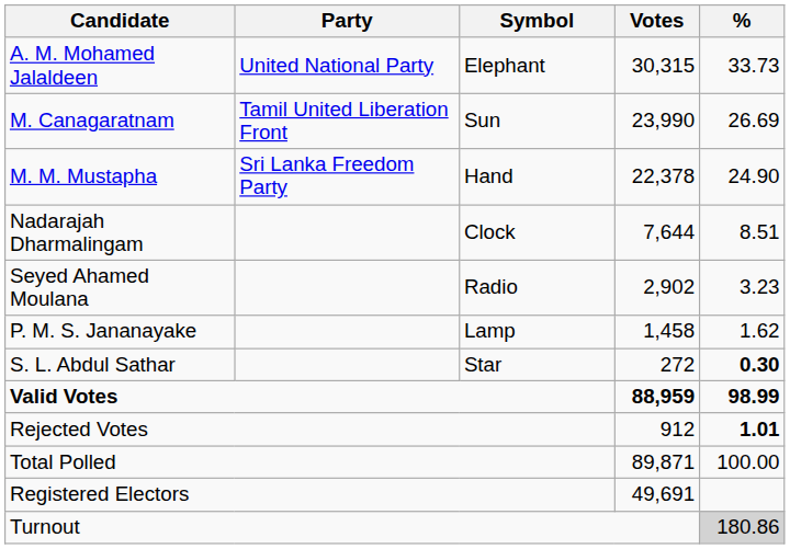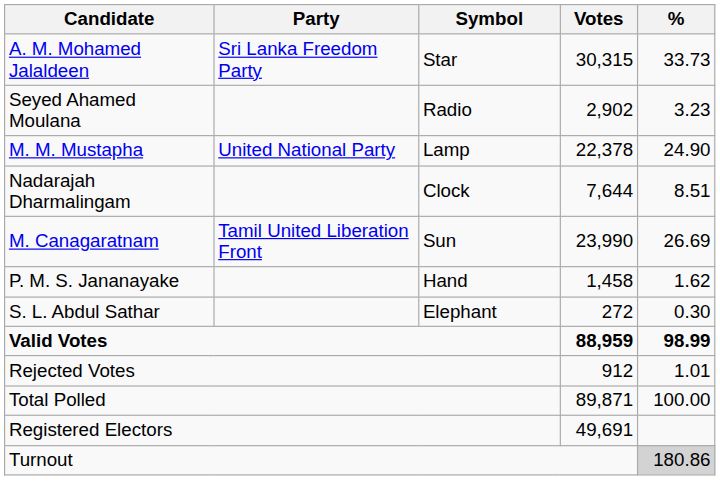A. M. Mohamed Jalaldeen | Party: United National Party -> Sri Lanka Freedom Party
A. M. Mohamed Jalaldeen | Symbol: Elephant -> Star
rows swapped: M. Canagaratnam <-> Seyed Ahamed Moulana
M. M. Mustapha | Party: Sri Lanka Freedom Party -> United National Party
M. M. Mustapha | Symbol: Hand -> Lamp
P. M. S. Jananayake | Symbol: Lamp -> Hand
S. L. Abdul Sathar | Symbol: Star -> Elephant
S. L. Abdul Sathar | %: bold -> normal
Rejected Votes | %: bold -> normal
